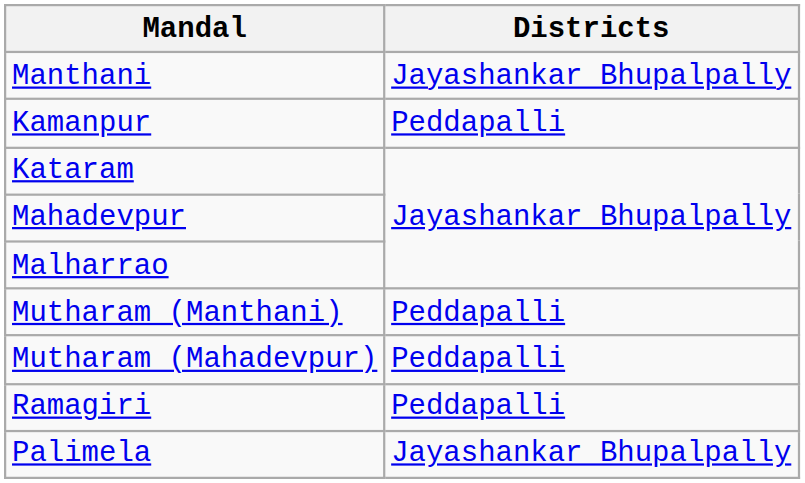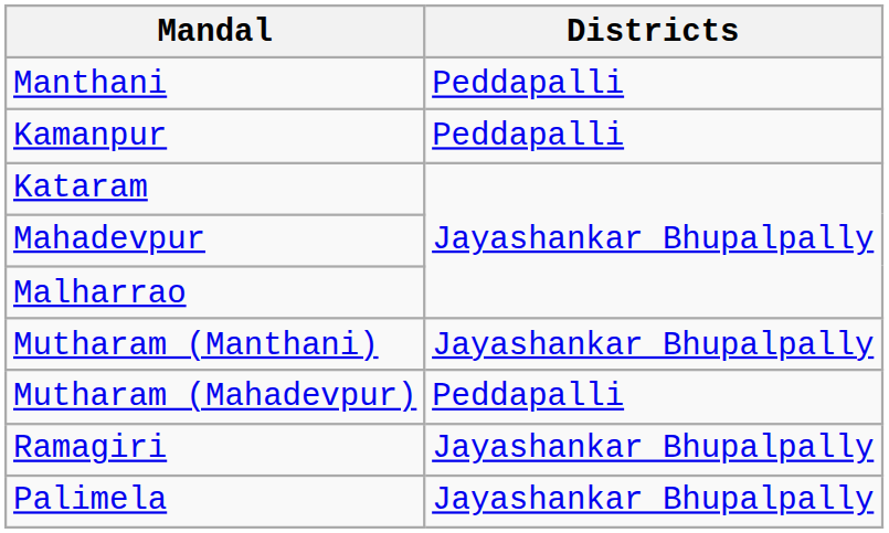Manthani | Districts: Jayashankar Bhupalpally -> Peddapalli
Mutharam (Manthani) | Districts: Peddapalli -> Jayashankar Bhupalpally
Ramagiri | Districts: Peddapalli -> Jayashankar Bhupalpally
